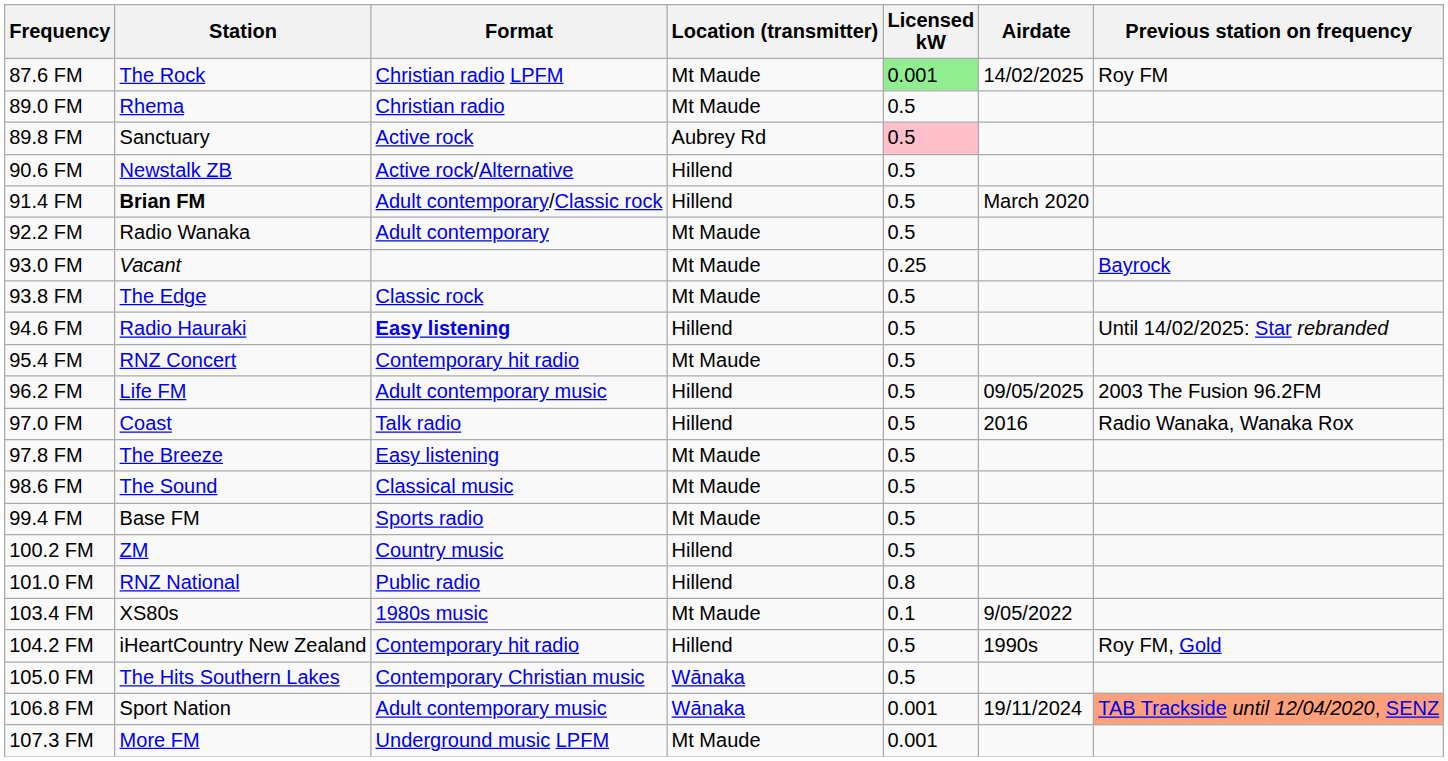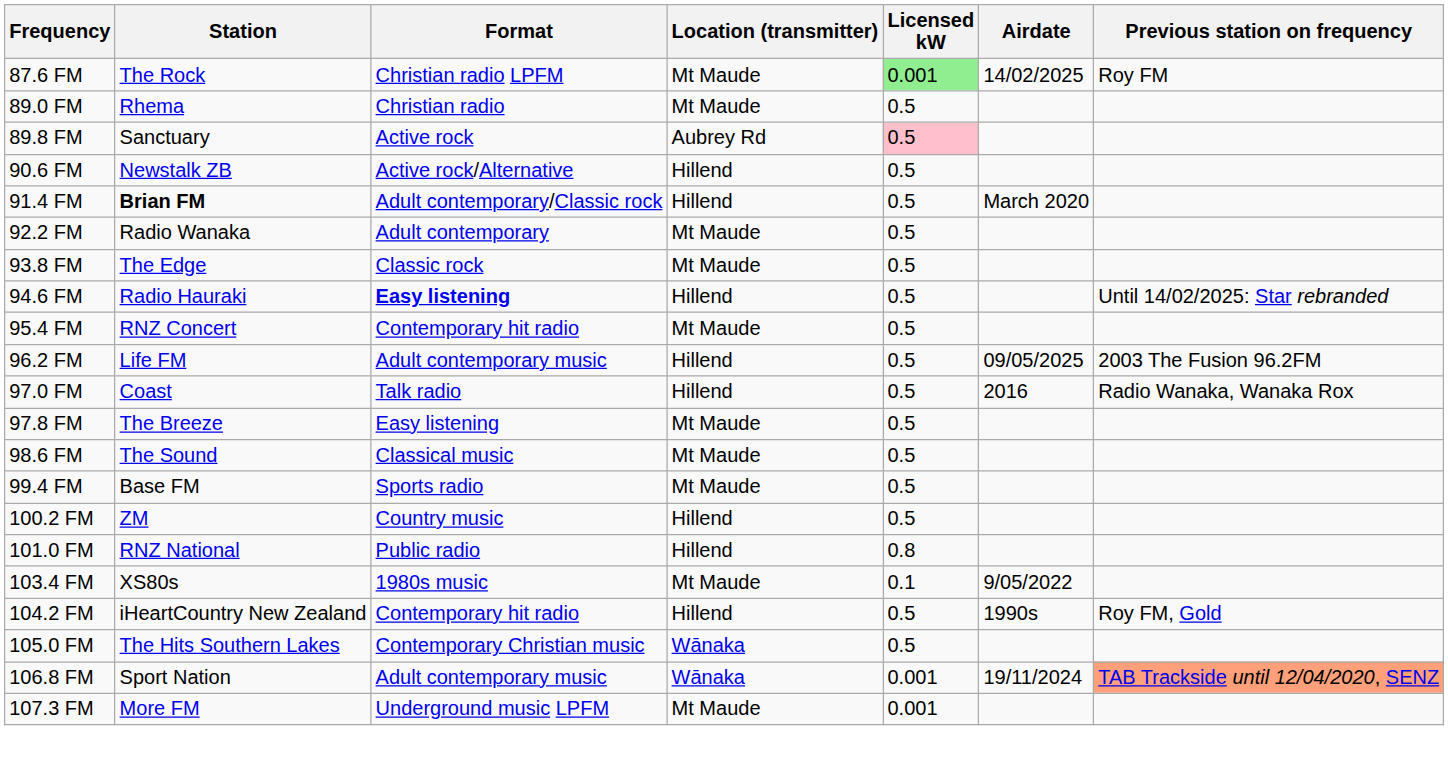- row: 93.0 FM | Vacant | Mt Maude | 0.25 | Bayrock
